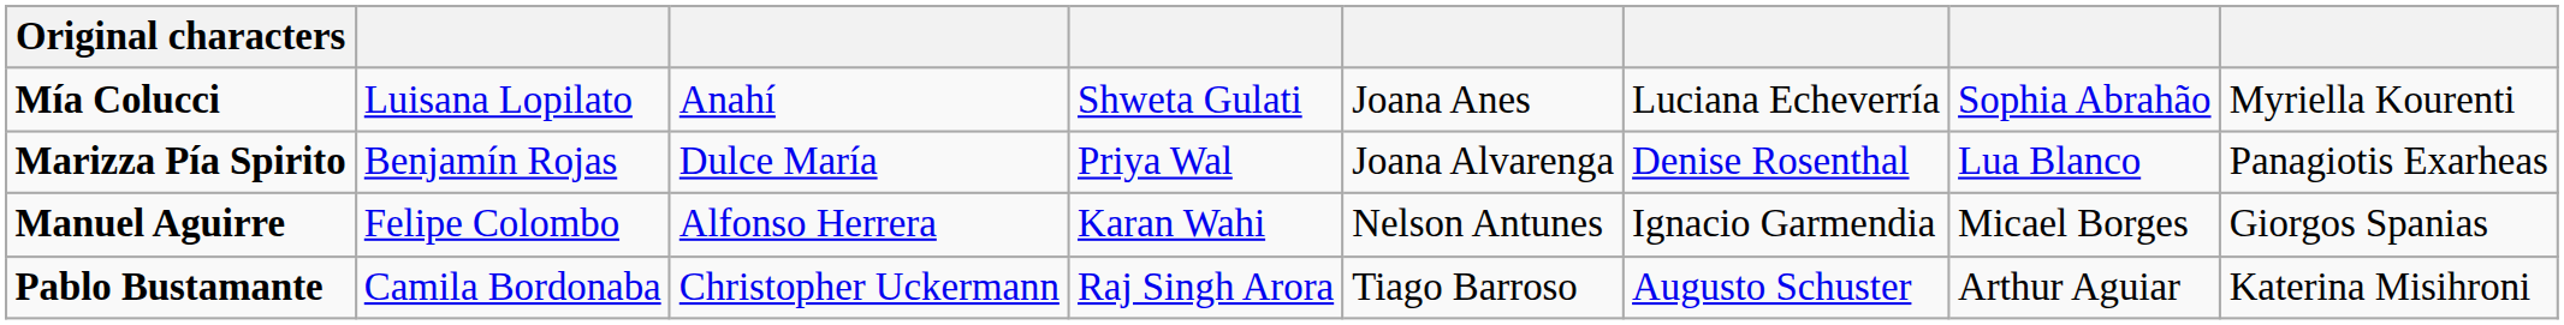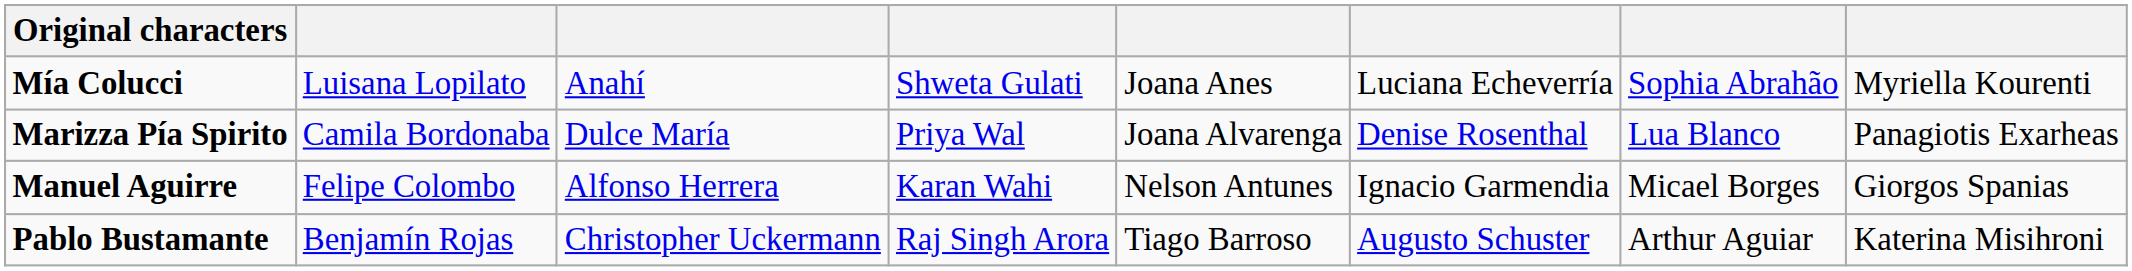Marizza Pía Spirito | column 2: Benjamín Rojas -> Camila Bordonaba
Pablo Bustamante | column 2: Camila Bordonaba -> Benjamín Rojas
